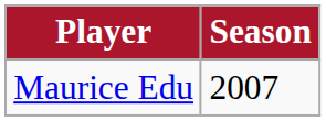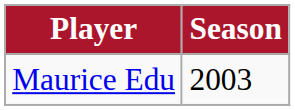Maurice Edu | Season: 2007 -> 2003
